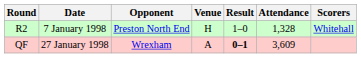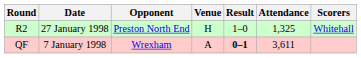R2 | Date: 7 January 1998 -> 27 January 1998
R2 | Attendance: 1,328 -> 1,325
QF | Date: 27 January 1998 -> 7 January 1998
QF | Attendance: 3,609 -> 3,611
